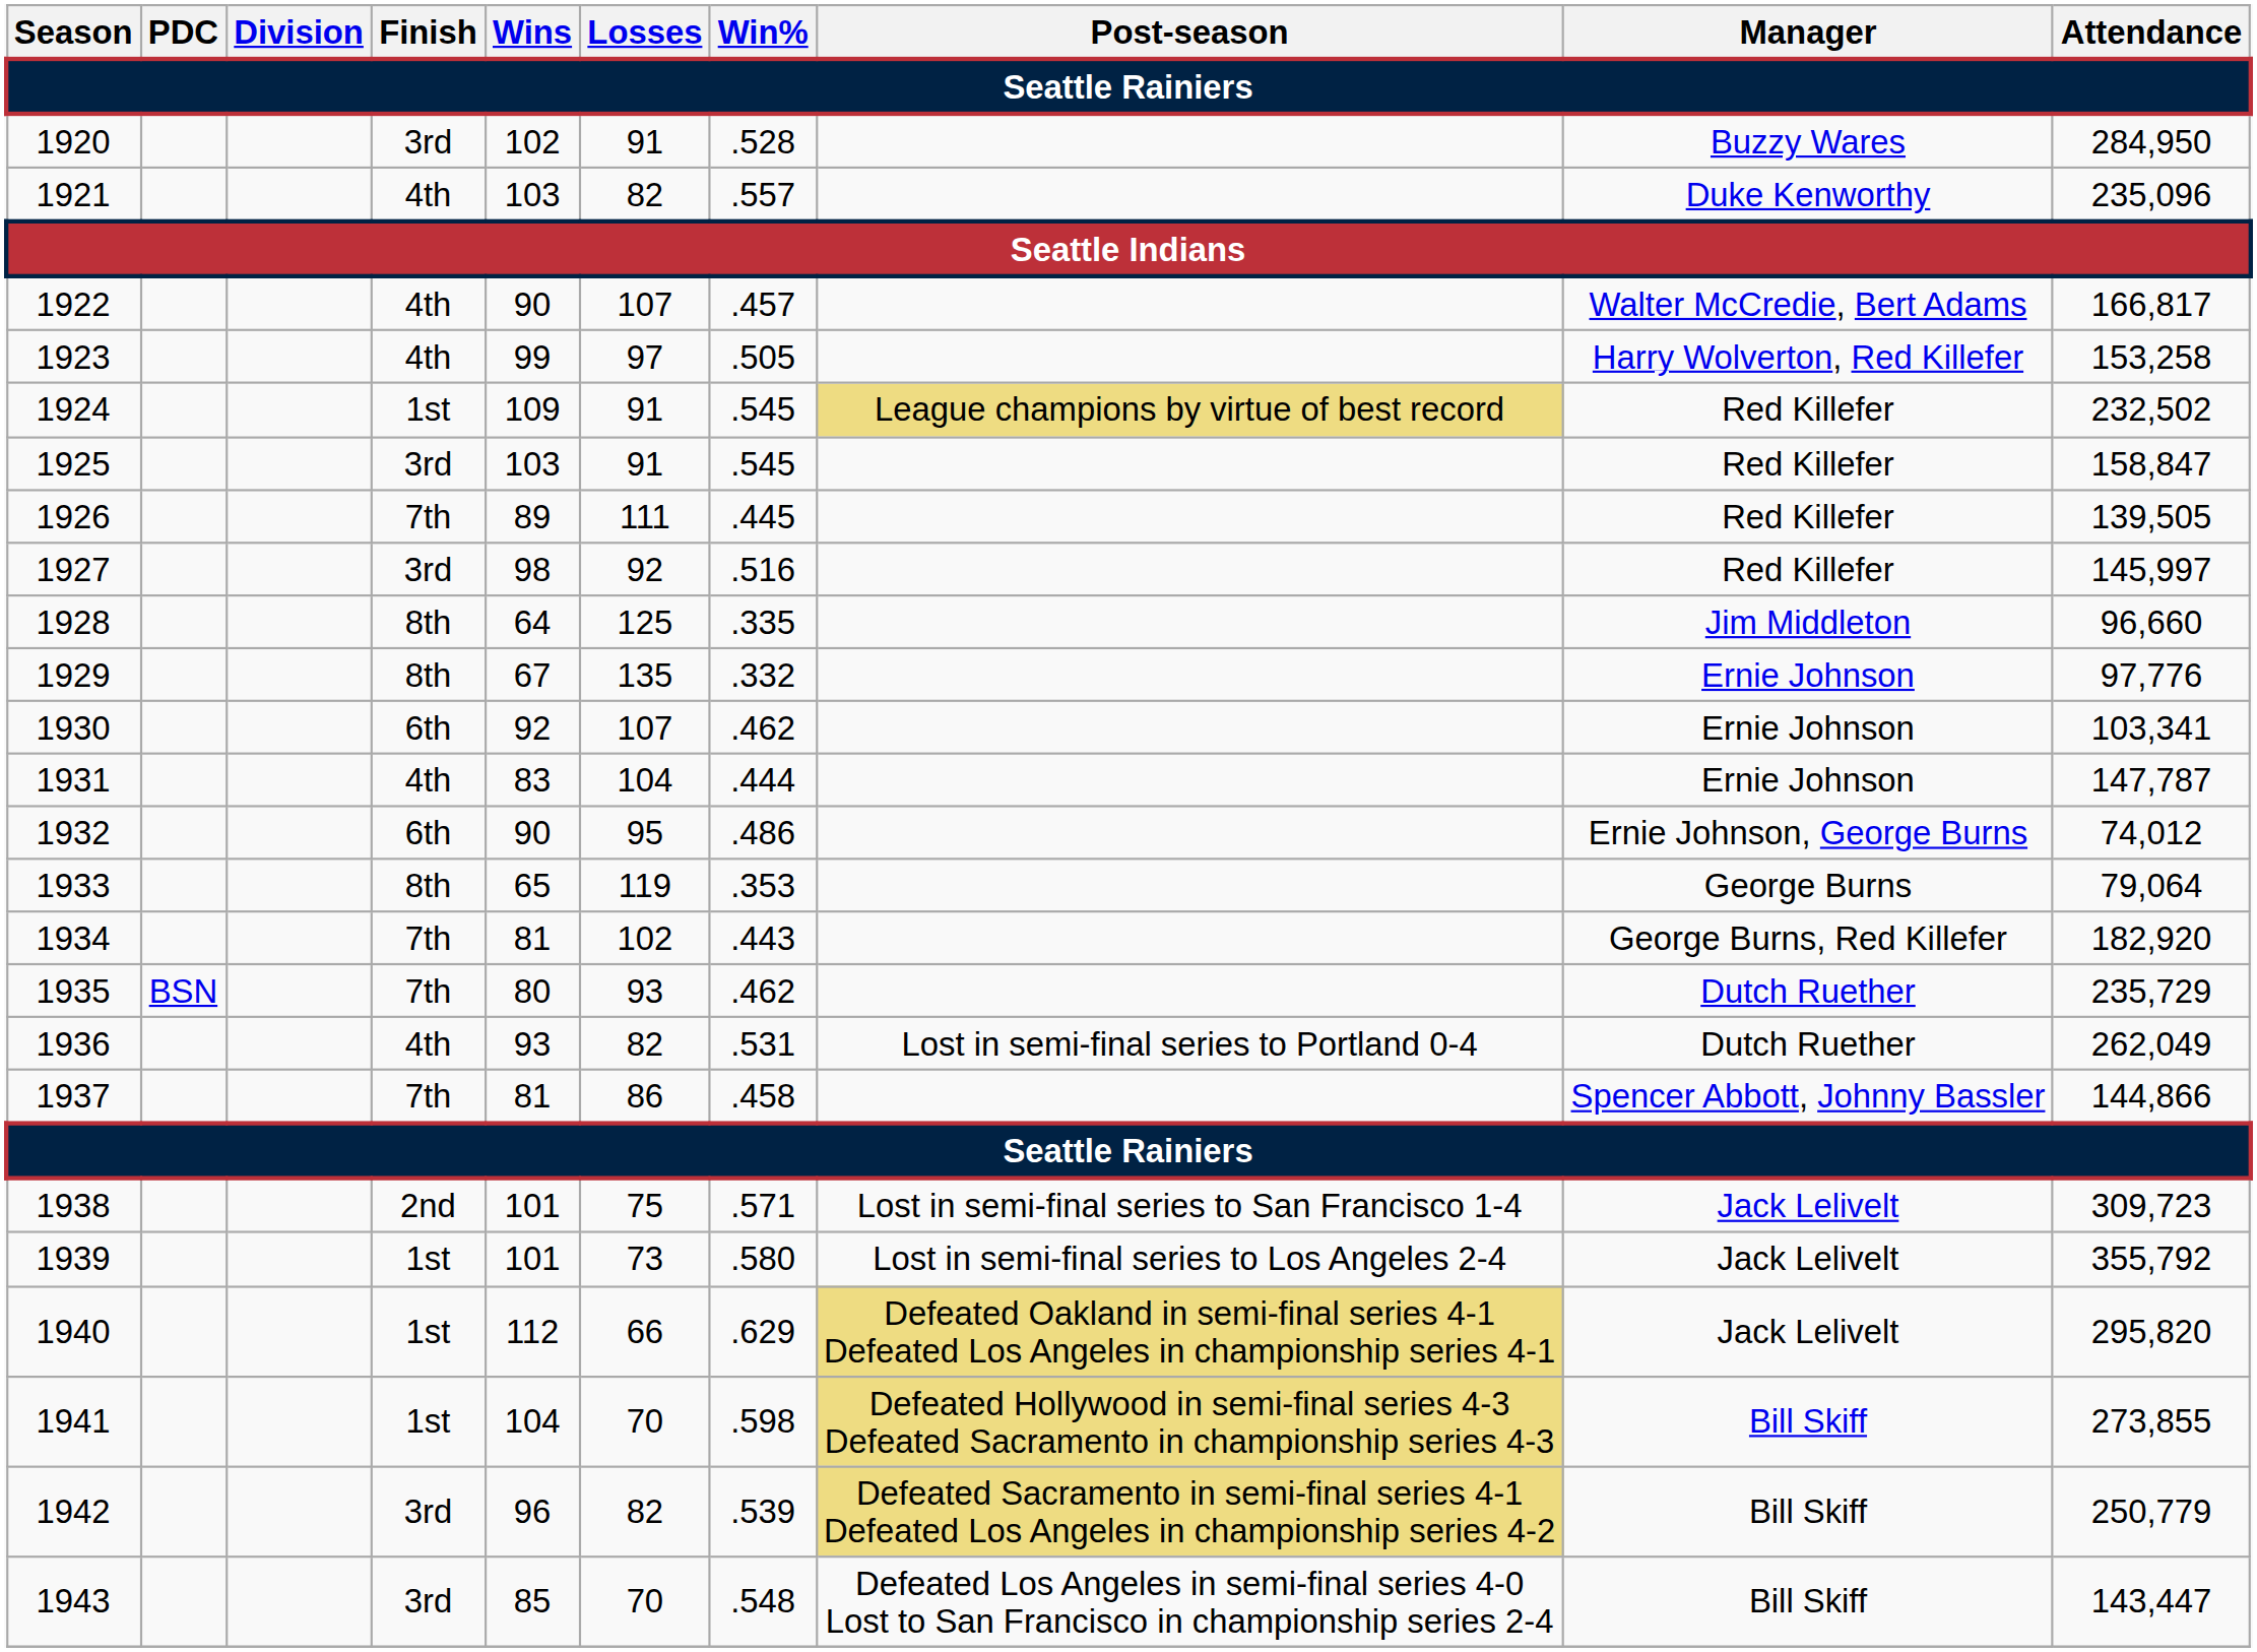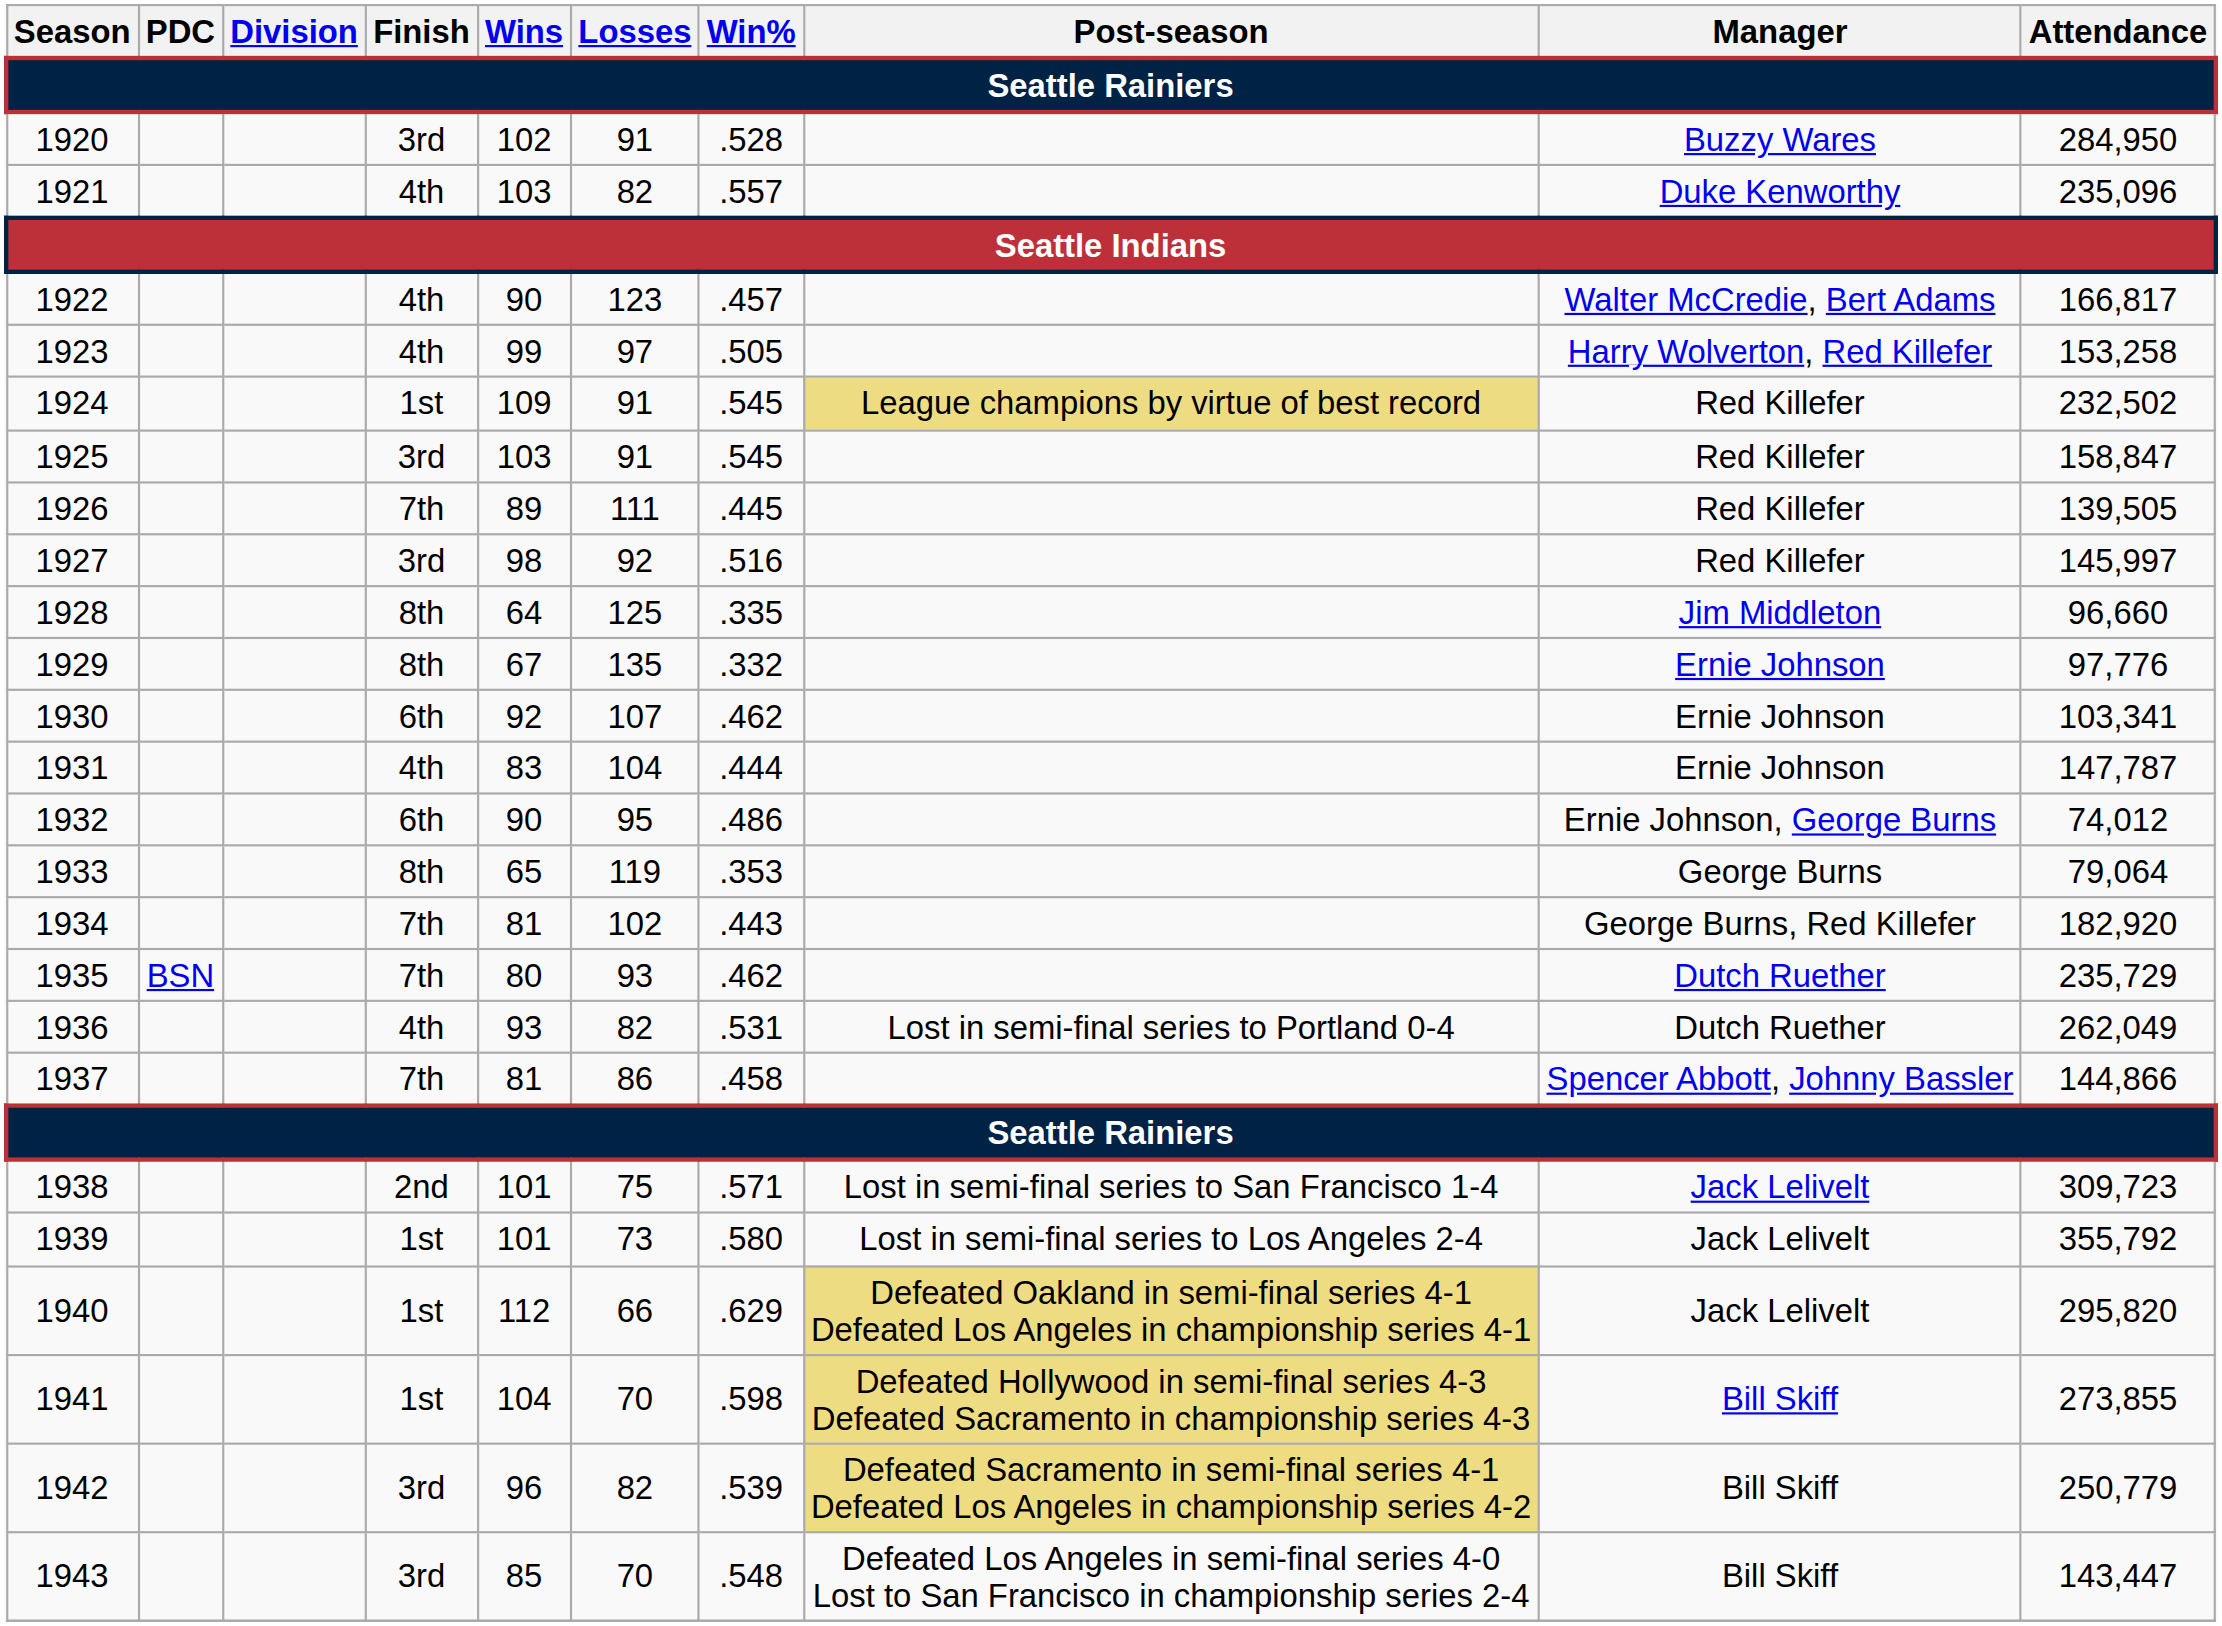1922 | Losses: 107 -> 123
